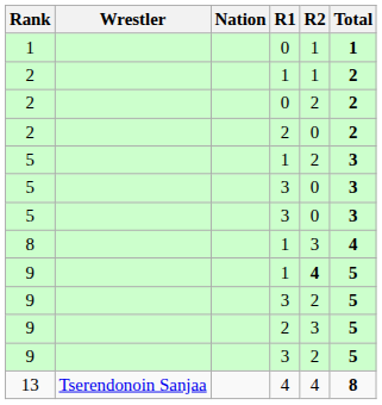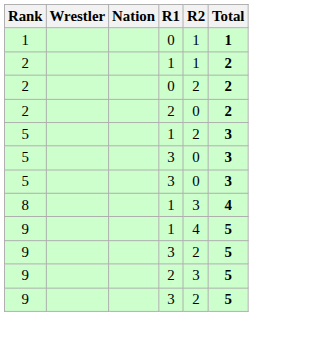9 / 1 | R2: bold -> normal
- row: 13 | Tserendonoin Sanjaa | 4 | 4 | 8
